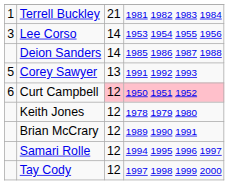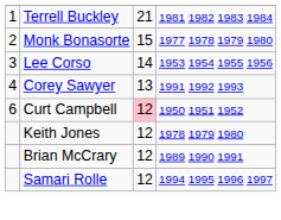+ row: 2 | Monk Bonasorte | 15 | 1977 1978 1979 1980
- row: Deion Sanders | 14 | 1985 1986 1987 1988
Corey Sawyer | column 1: 5 -> 4
Curt Campbell | column 4: pink background -> no background
- row: Tay Cody | 12 | 1997 1998 1999 2000
